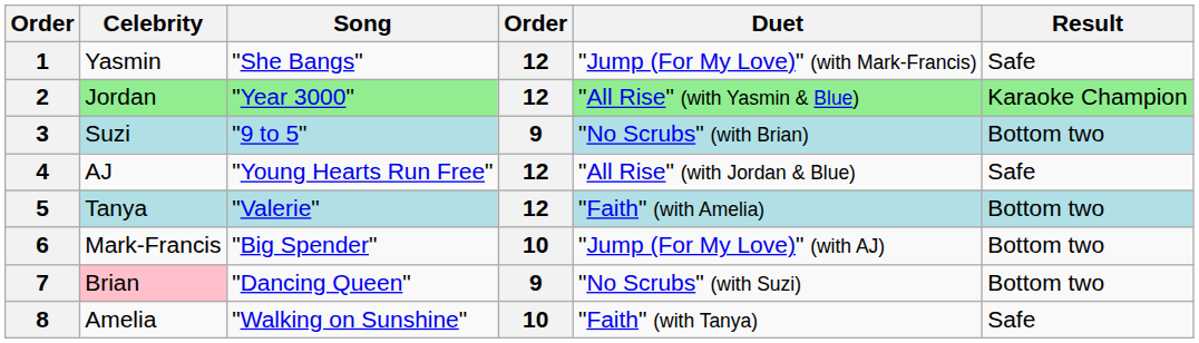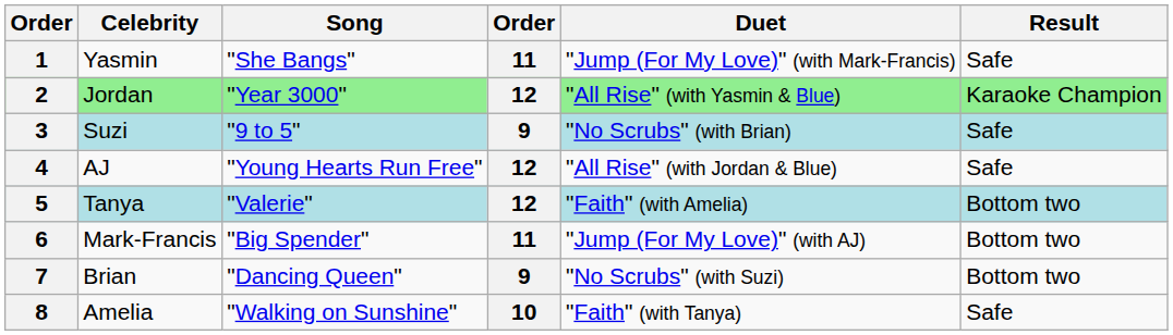1 | column 4: 12 -> 11
3 | Result: Bottom two -> Safe
6 | column 4: 10 -> 11
7 | Celebrity: pink background -> no background
